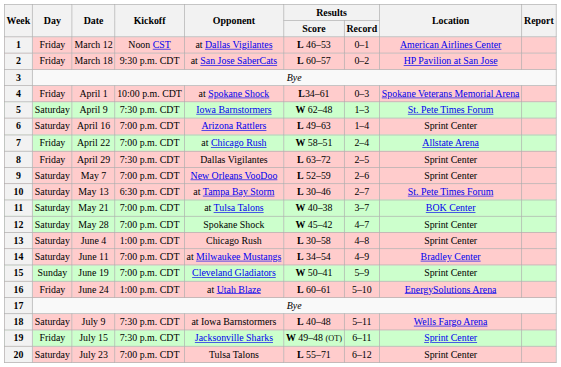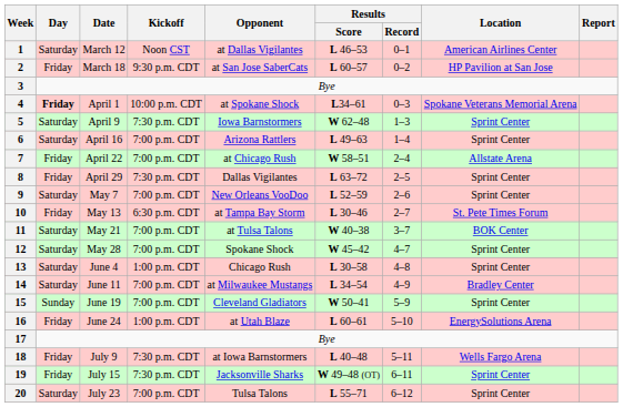1 | Day: Friday -> Saturday
4 | Day: normal -> bold
5 | Location: St. Pete Times Forum -> Sprint Center
10 | Day: Saturday -> Friday
18 | Day: Saturday -> Friday
